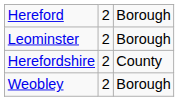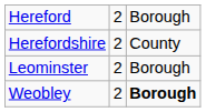rows swapped: Herefordshire <-> Leominster
Weobley | column 3: normal -> bold
